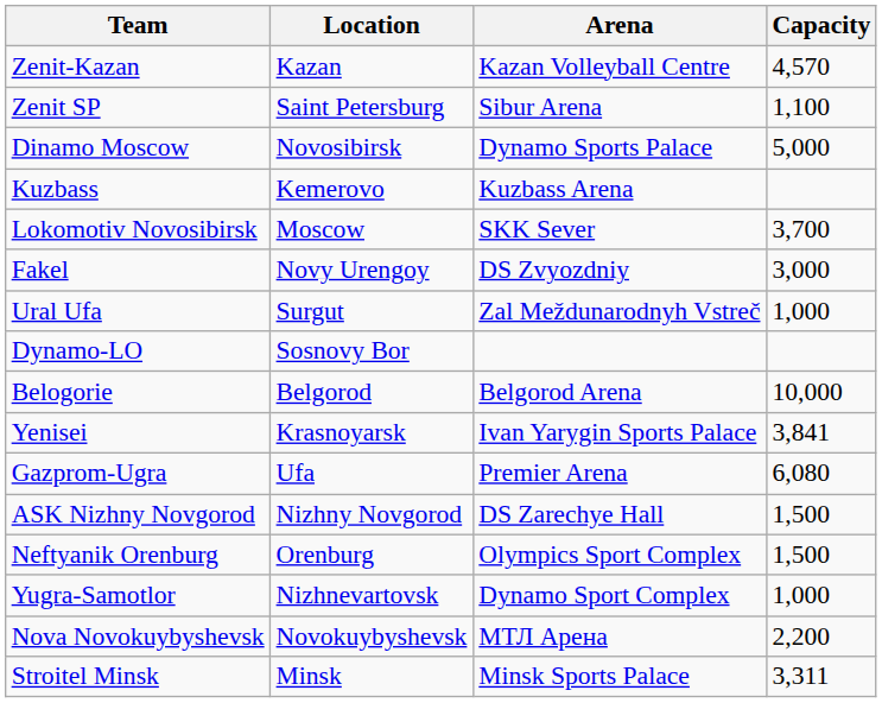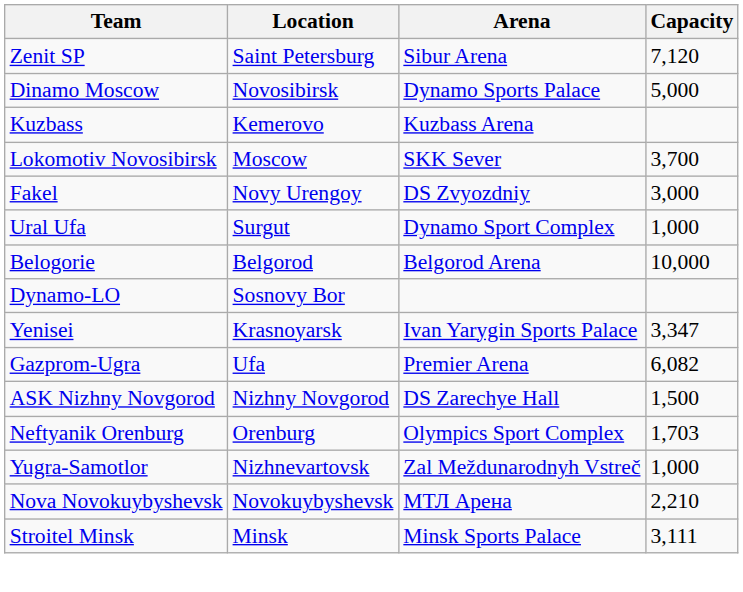- row: Zenit-Kazan | Kazan | Kazan Volleyball Centre | 4,570
Zenit SP | Capacity: 1,100 -> 7,120
Ural Ufa | Arena: Zal Meždunarodnyh Vstreč -> Dynamo Sport Complex
rows swapped: Belogorie <-> Dynamo-LO
Yenisei | Capacity: 3,841 -> 3,347
Gazprom-Ugra | Capacity: 6,080 -> 6,082
Neftyanik Orenburg | Capacity: 1,500 -> 1,703
Yugra-Samotlor | Arena: Dynamo Sport Complex -> Zal Meždunarodnyh Vstreč
Nova Novokuybyshevsk | Capacity: 2,200 -> 2,210
Stroitel Minsk | Capacity: 3,311 -> 3,111
